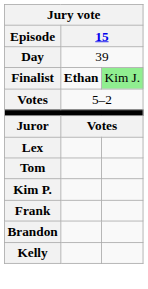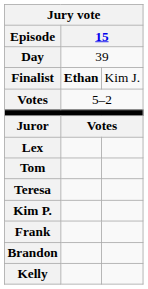Finalist | column 3: lightgreen background -> no background
+ row: Teresa
